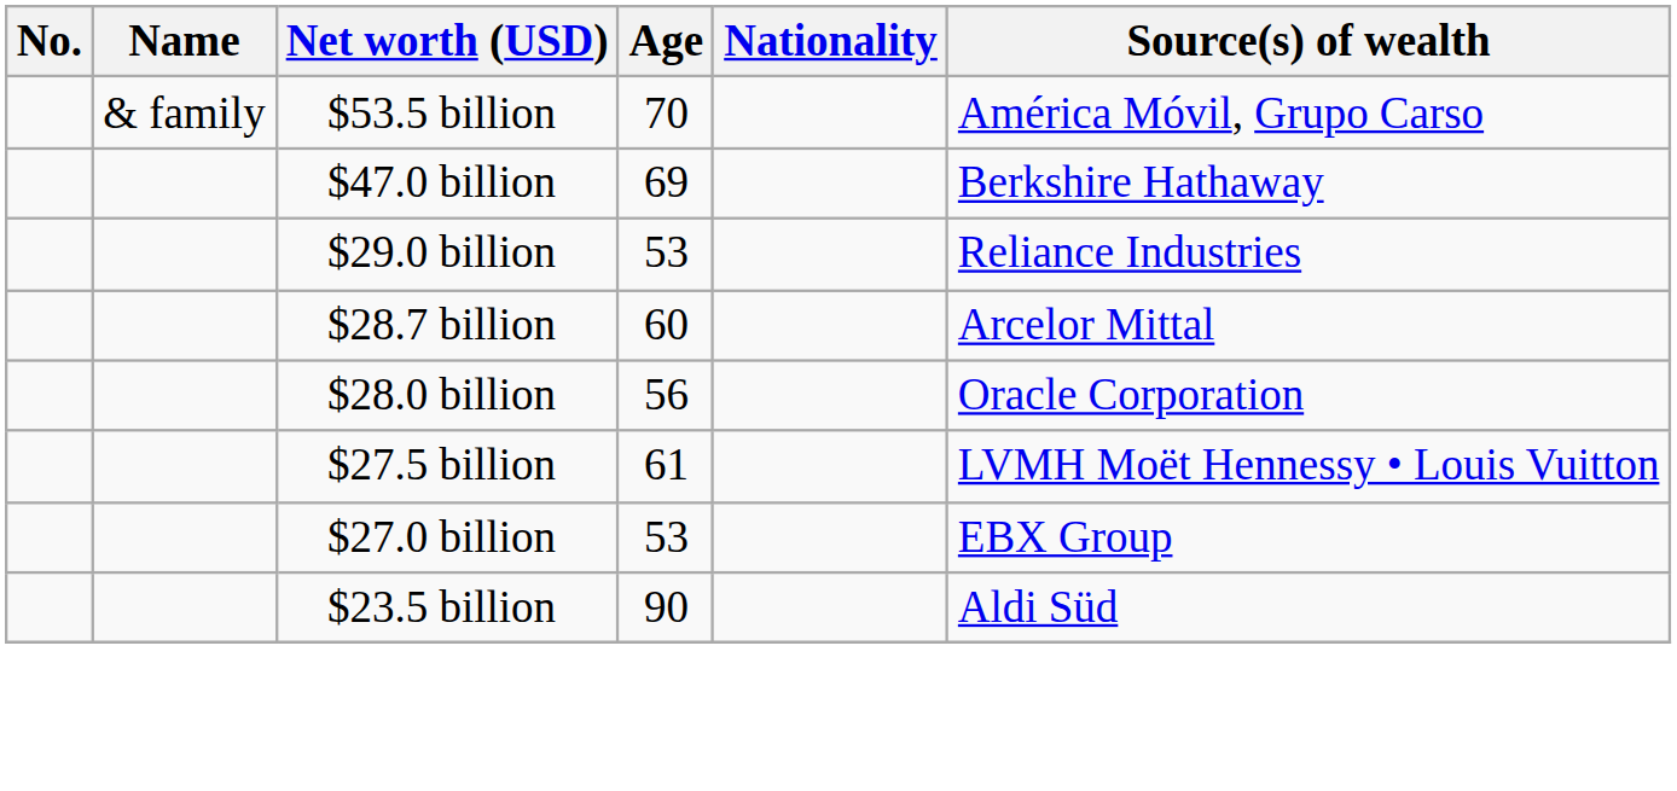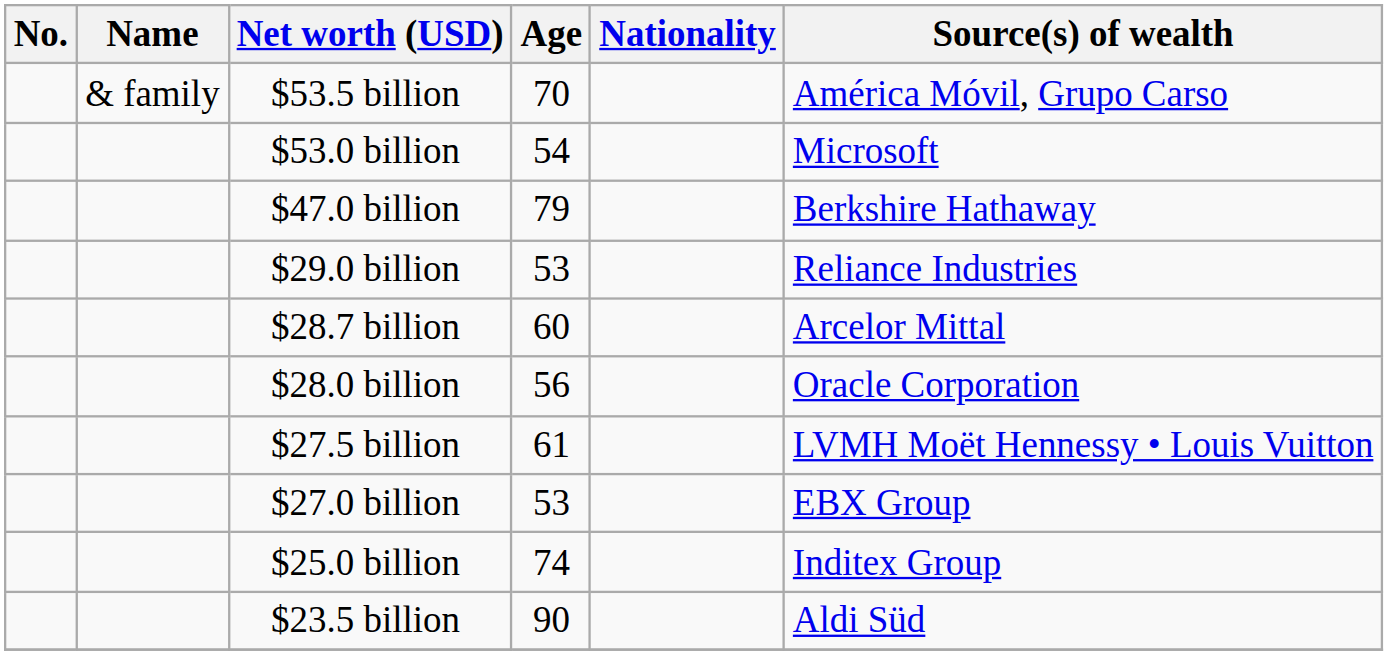+ row: $53.0 billion | 54 | Microsoft
$47.0 billion | Age: 69 -> 79
+ row: $25.0 billion | 74 | Inditex Group
